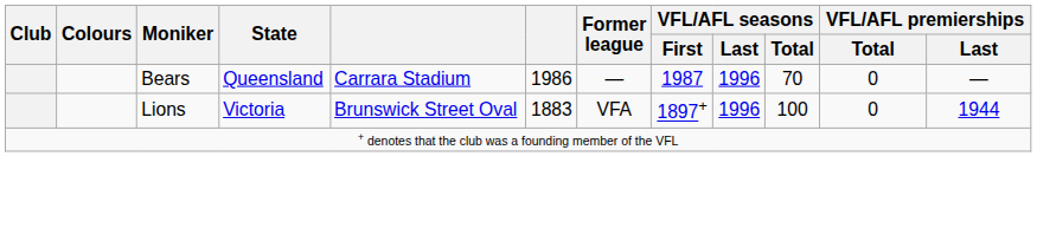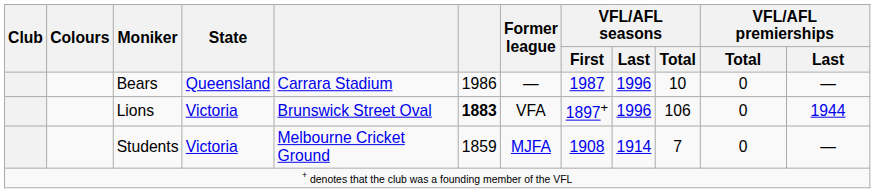Bears | VFL/AFL seasons / Total: 70 -> 10
Lions | column 6: normal -> bold
Lions | VFL/AFL seasons / Total: 100 -> 106
+ row: Students | Victoria | Melbourne Cricket Ground | 1859 | MJFA | 1908 | 1914 | 7 | 0 | —
